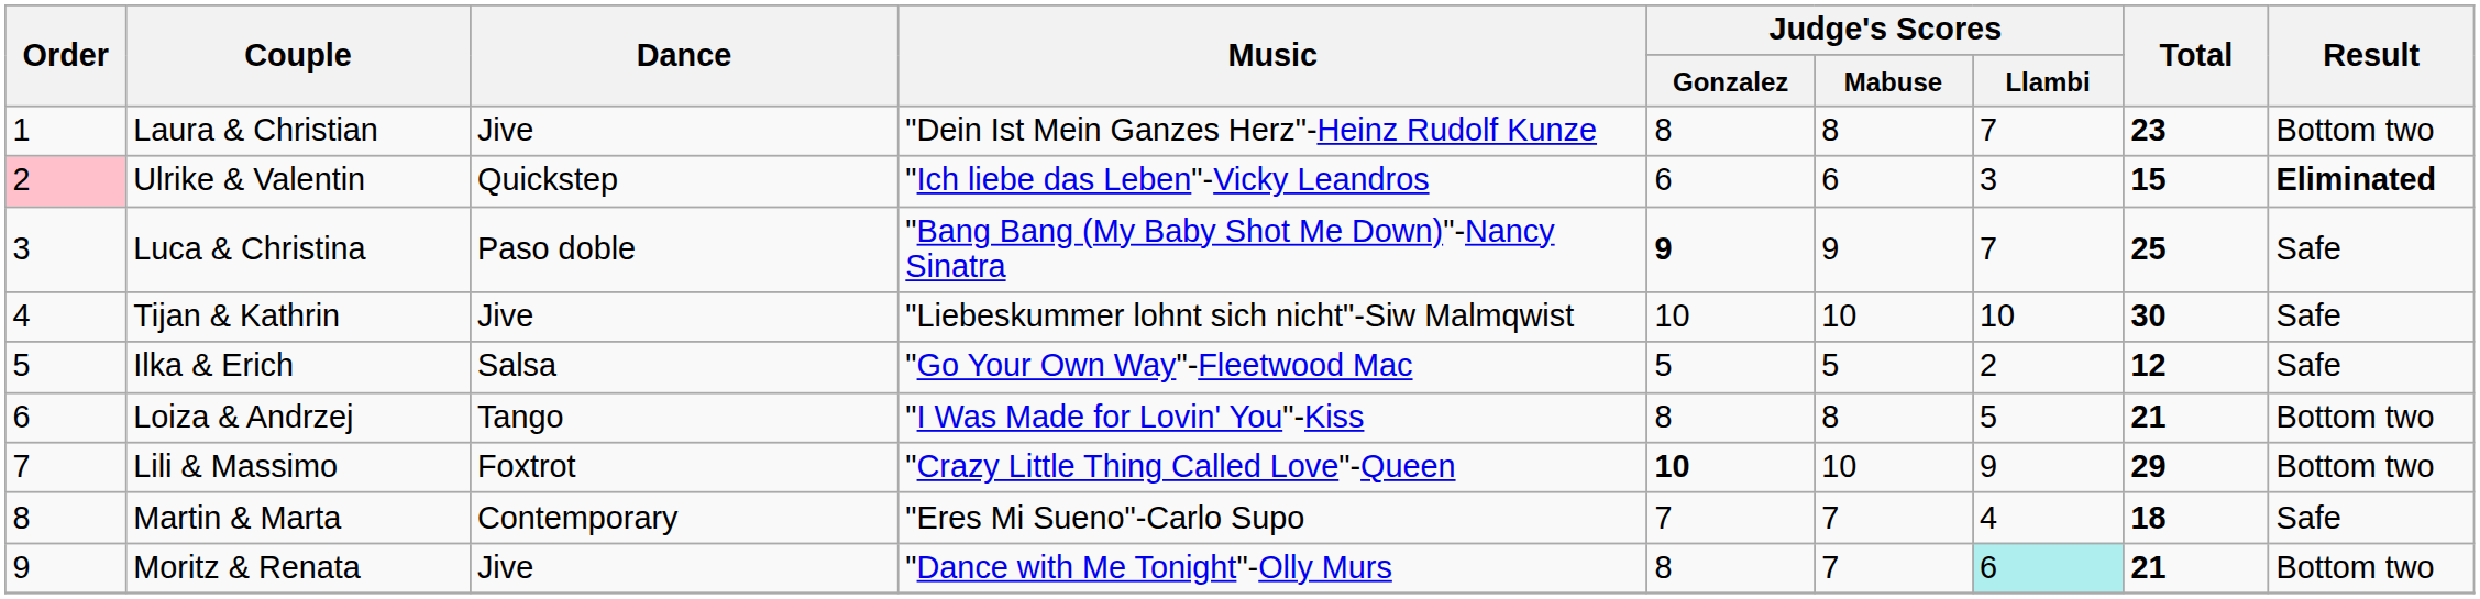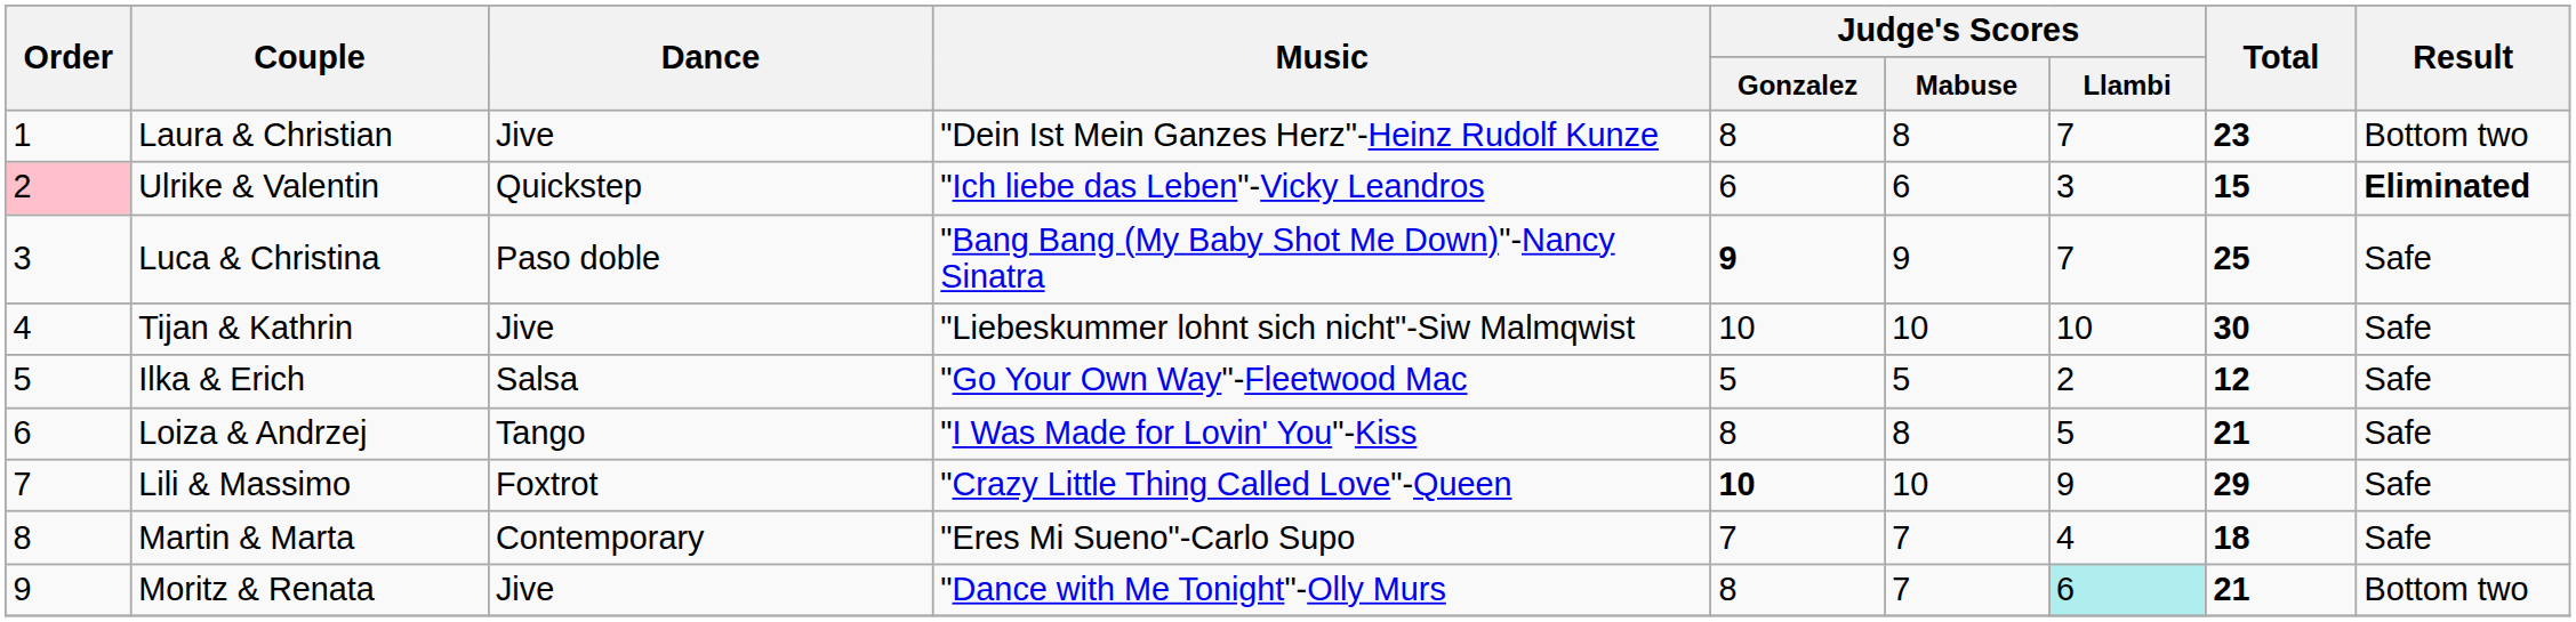Loiza & Andrzej | Result: Bottom two -> Safe
Lili & Massimo | Result: Bottom two -> Safe
